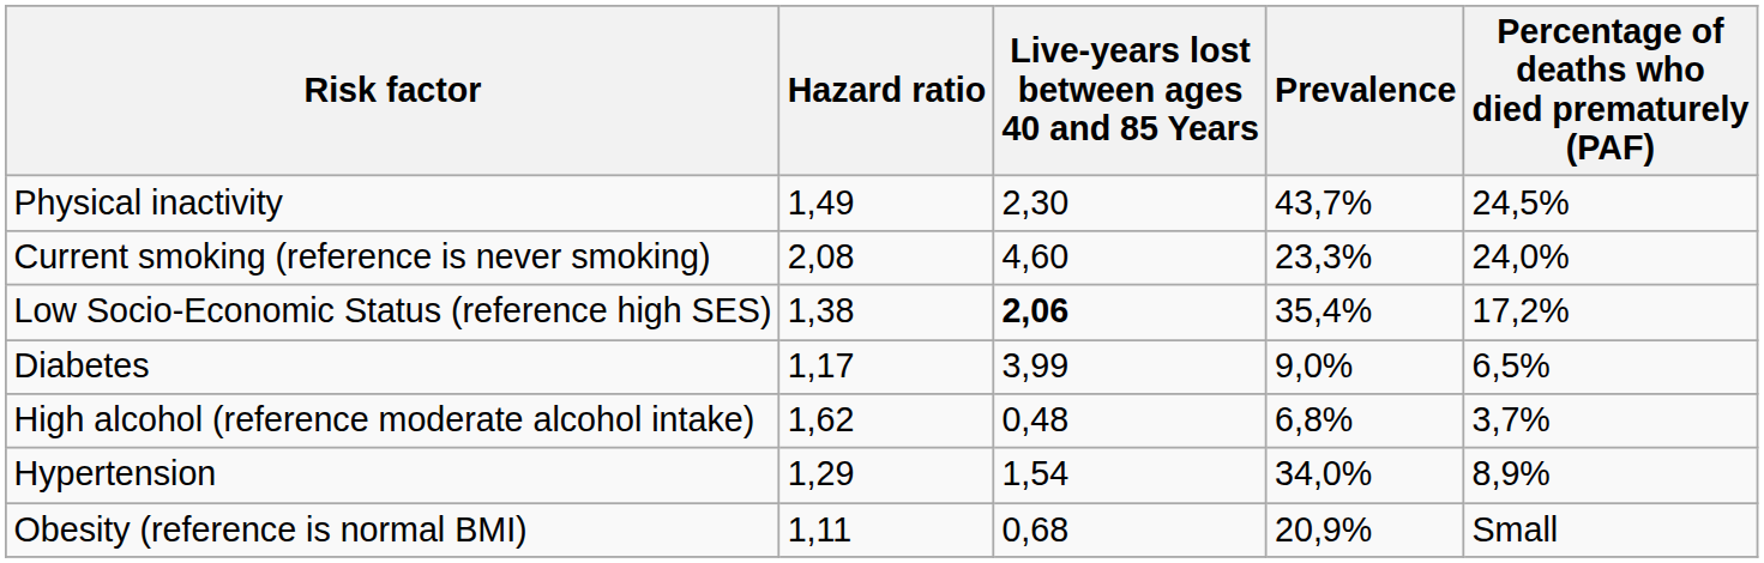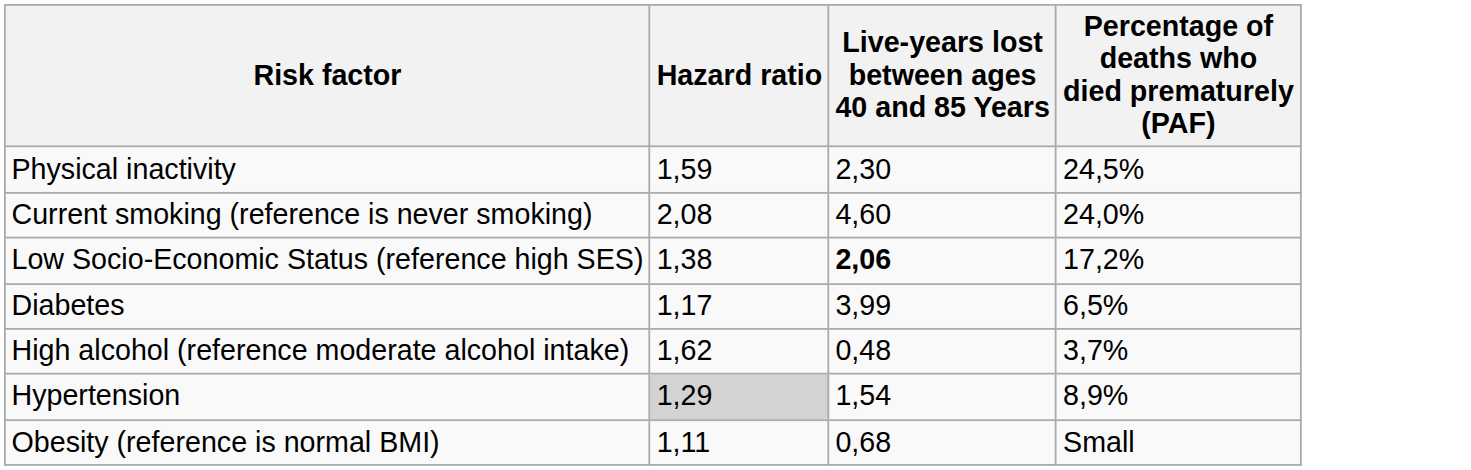- column: Prevalence | 43,7% | 23,3% | 35,4% | 9,0% | 6,8% | 34,0% | 20,9%
Physical inactivity | Hazard ratio: 1,49 -> 1,59
Hypertension | Hazard ratio: no background -> lightgrey background
